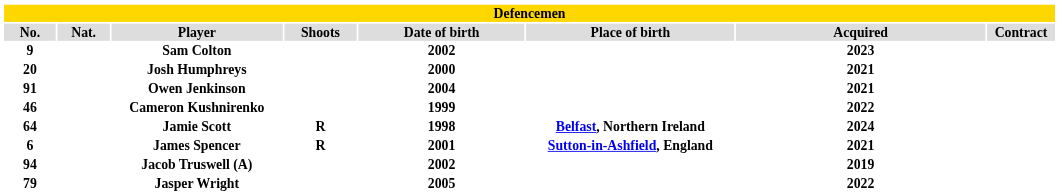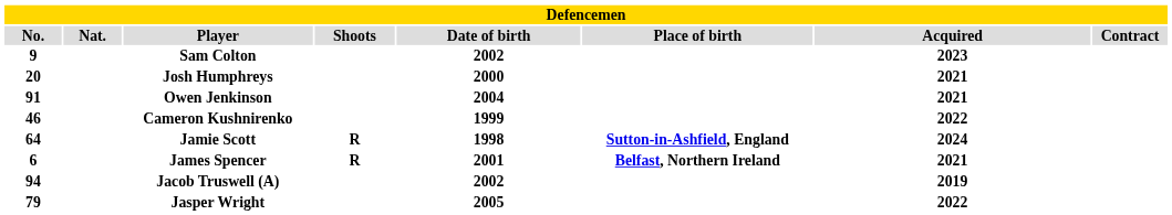Jamie Scott | Place of birth: Belfast, Northern Ireland -> Sutton-in-Ashfield, England
James Spencer | Place of birth: Sutton-in-Ashfield, England -> Belfast, Northern Ireland
